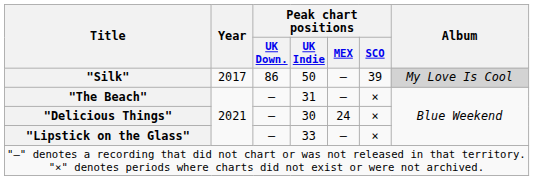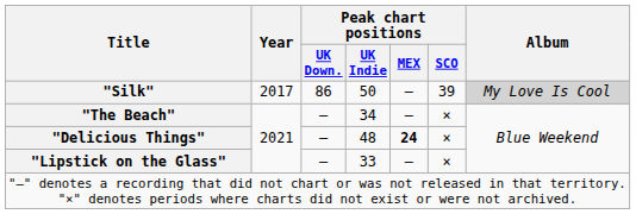"The Beach" | Peak chart positions / UK Indie: 31 -> 34
"Delicious Things" | Peak chart positions / UK Indie: 30 -> 48
"Delicious Things" | Peak chart positions / MEX: normal -> bold
